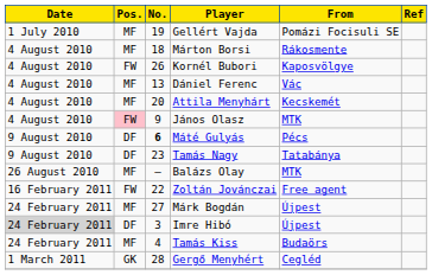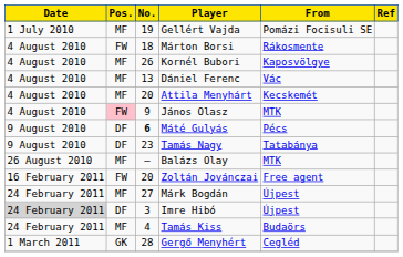Márton Borsi | Pos.: MF -> FW
Kornél Bubori | Pos.: FW -> MF
Zoltán Jovánczai | No.: 22 -> 20
